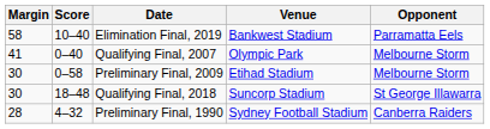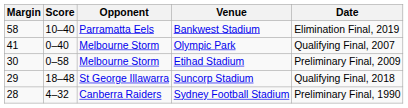columns swapped: Opponent <-> Date
Suncorp Stadium | Margin: 30 -> 29
